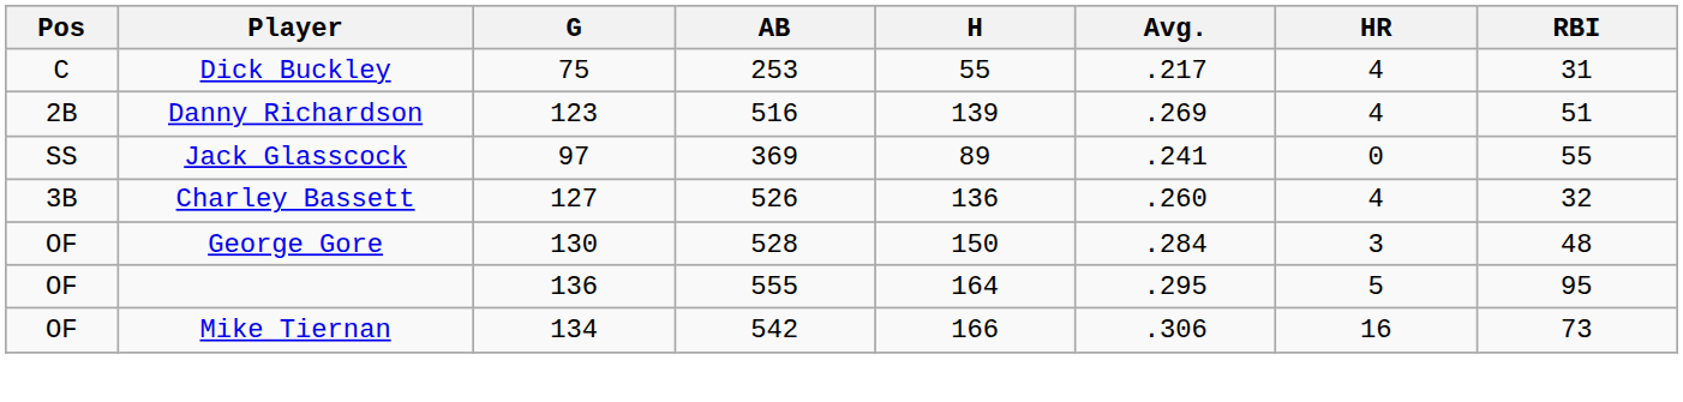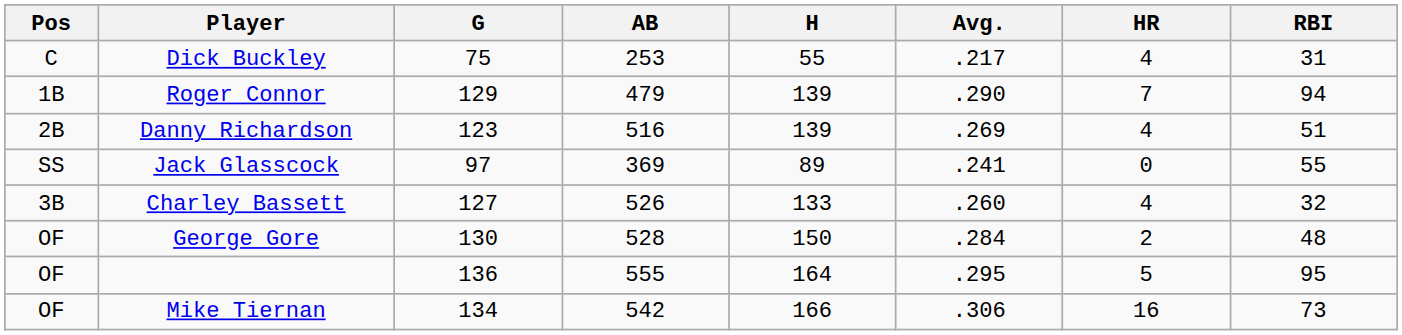+ row: 1B | Roger Connor | 129 | 479 | 139 | .290 | 7 | 94
Charley Bassett | H: 136 -> 133
George Gore | HR: 3 -> 2
